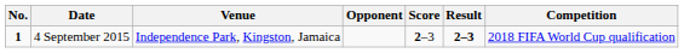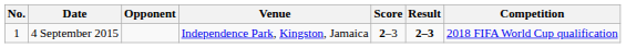columns swapped: Venue <-> Opponent
4 September 2015 | No.: bold -> normal
